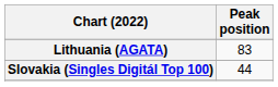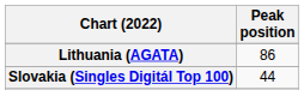Lithuania (AGATA) | Peak position: 83 -> 86
